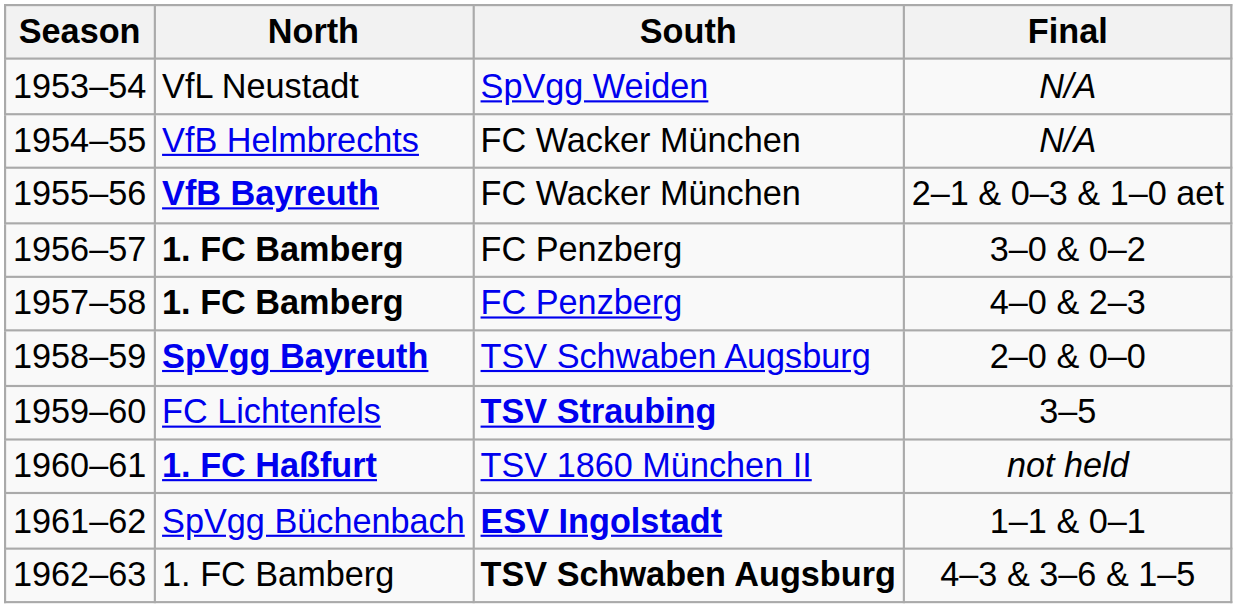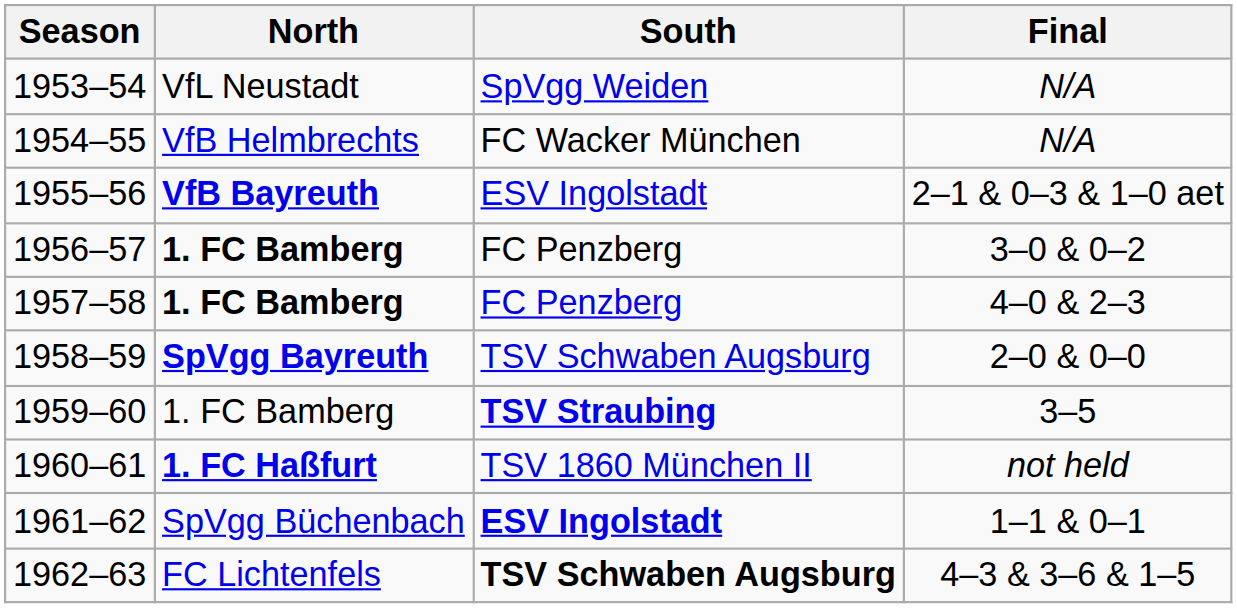1955–56 | South: FC Wacker München -> ESV Ingolstadt
1959–60 | North: FC Lichtenfels -> 1. FC Bamberg
1962–63 | North: 1. FC Bamberg -> FC Lichtenfels
